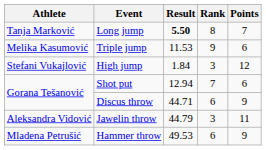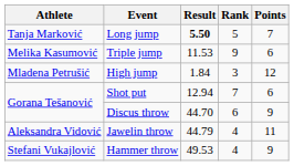Long jump | Rank: 8 -> 5
High jump | Athlete: Stefani Vukajlović -> Mladena Petrušić
Discus throw | Result: 44.71 -> 44.70
Jawelin throw | Rank: 3 -> 4
Hammer throw | Athlete: Mladena Petrušić -> Stefani Vukajlović
Hammer throw | Rank: 6 -> 4
